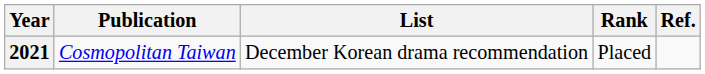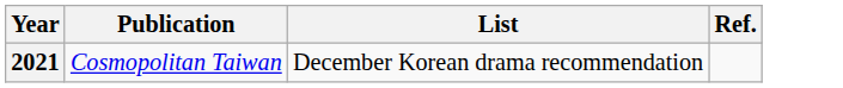- column: Rank | Placed
